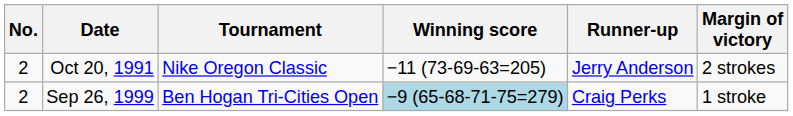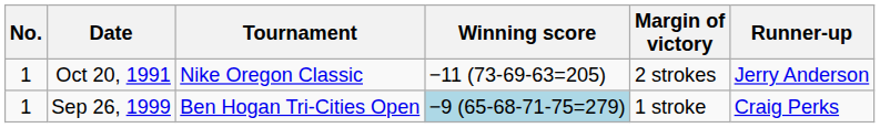columns swapped: Margin of victory <-> Runner-up
Oct 20, 1991 | No.: 2 -> 1
Sep 26, 1999 | No.: 2 -> 1
